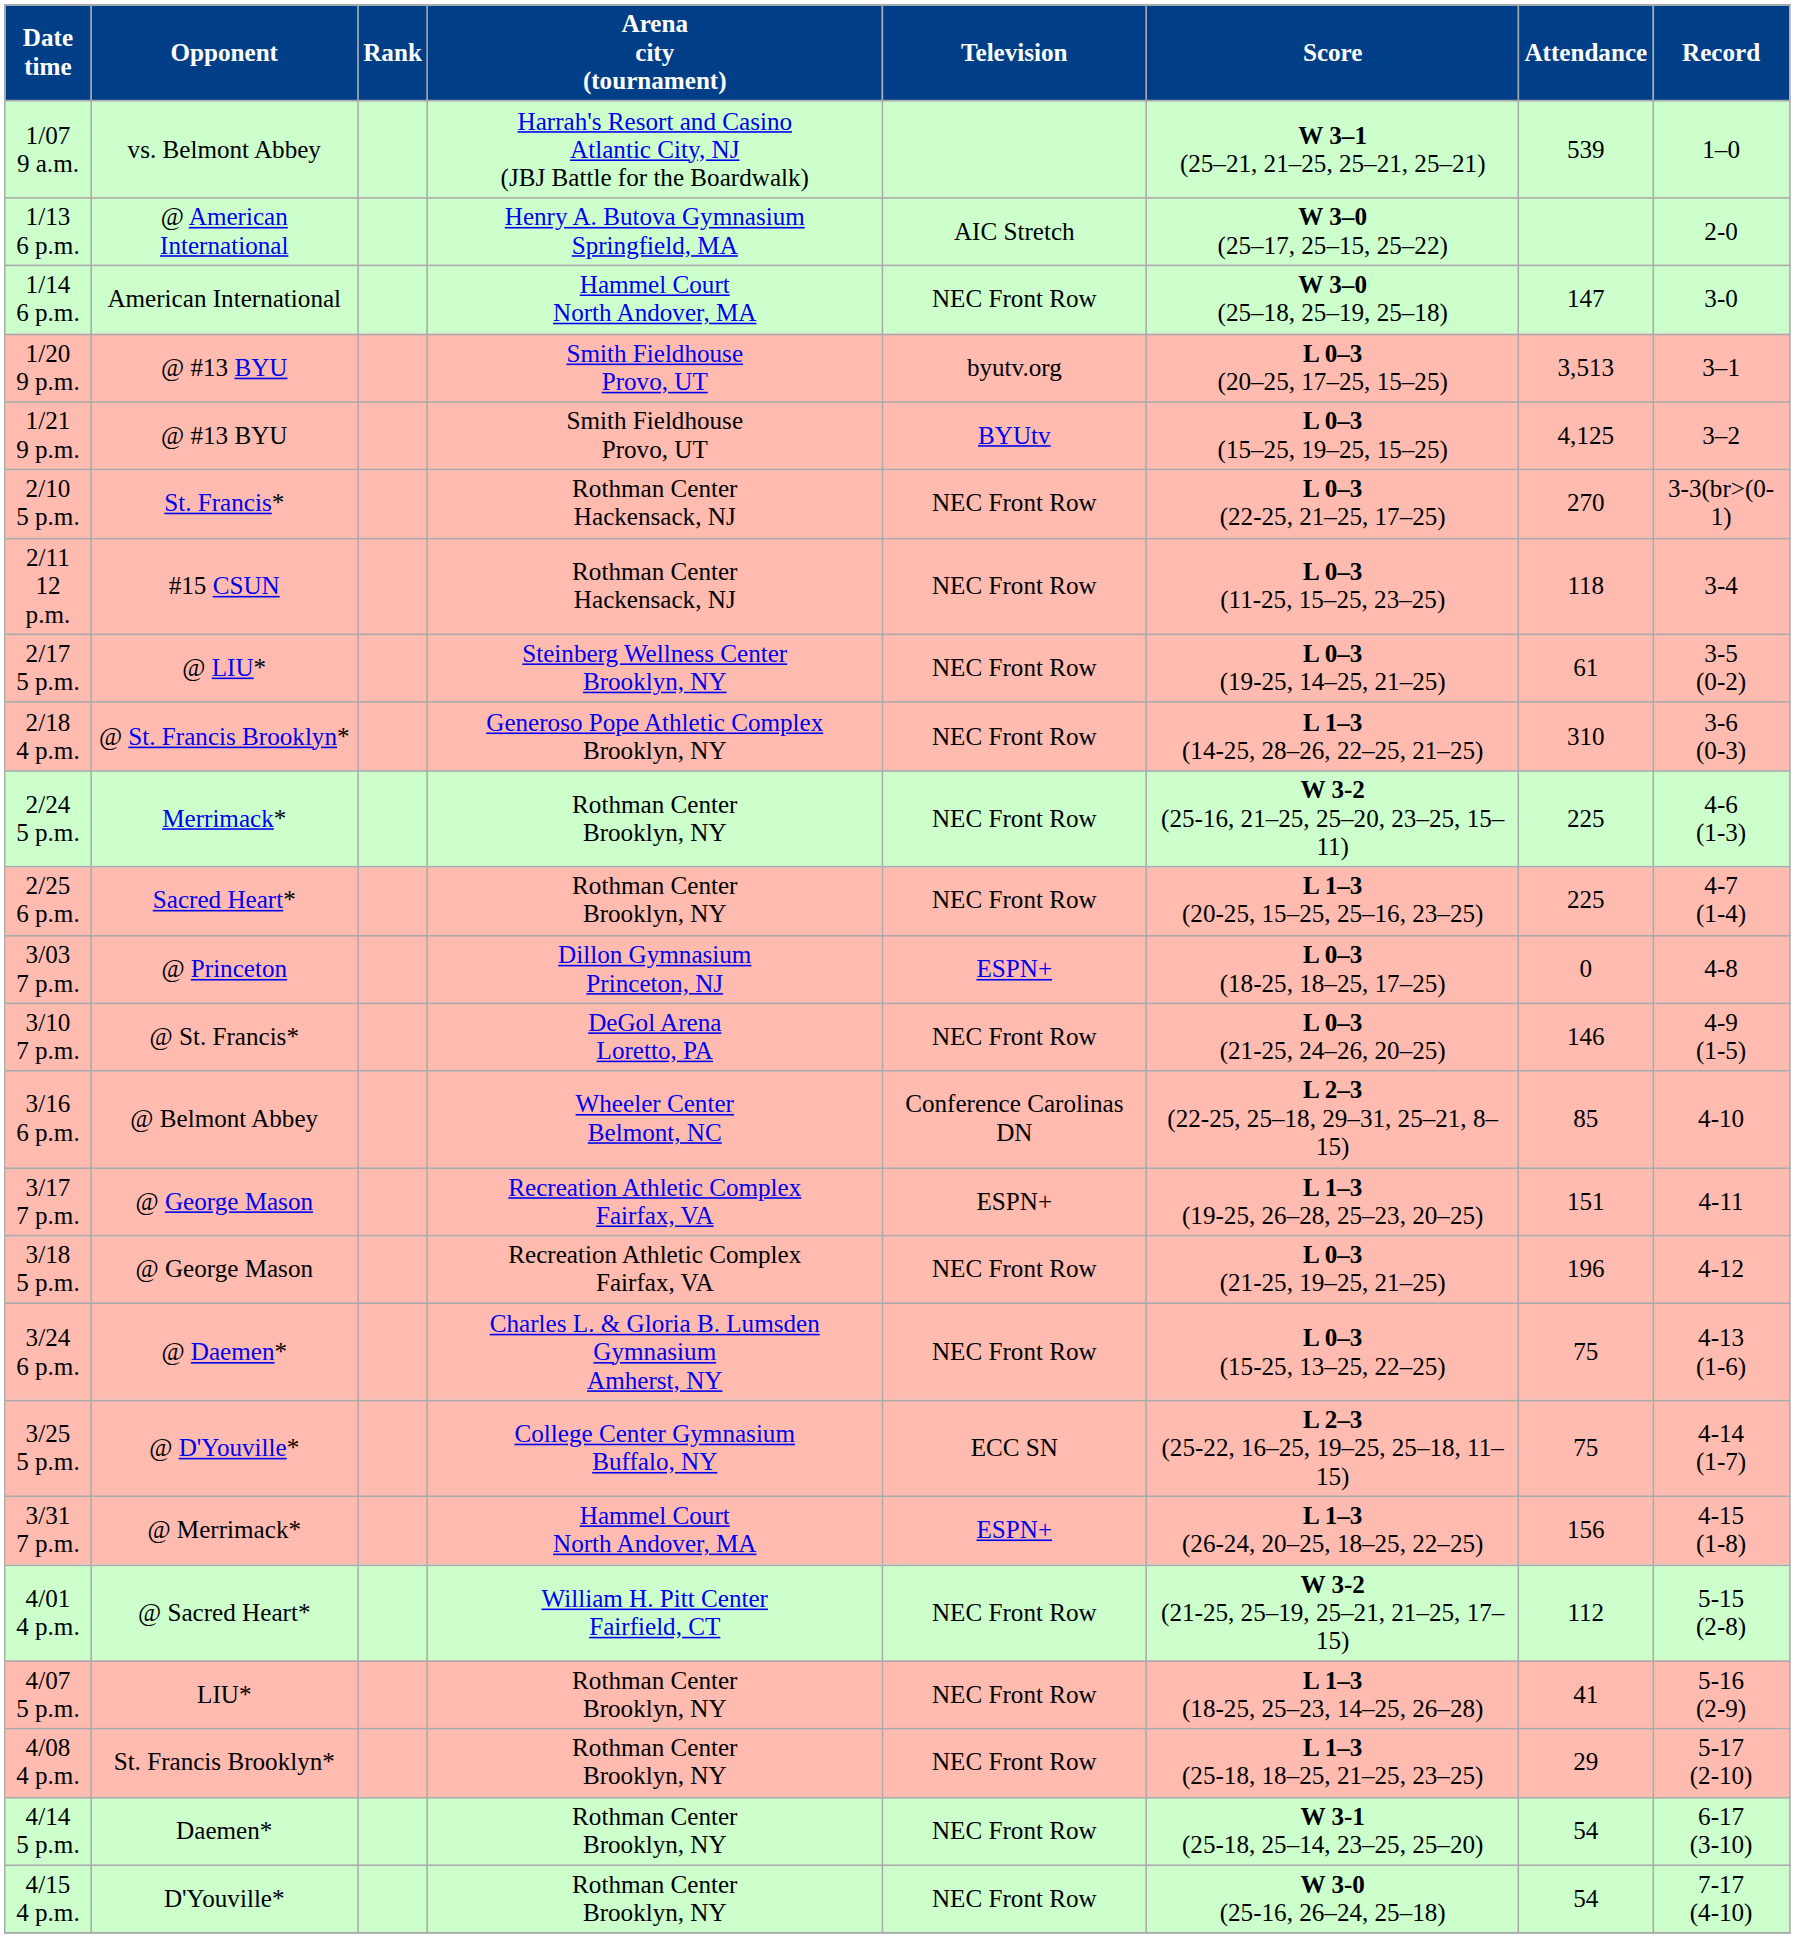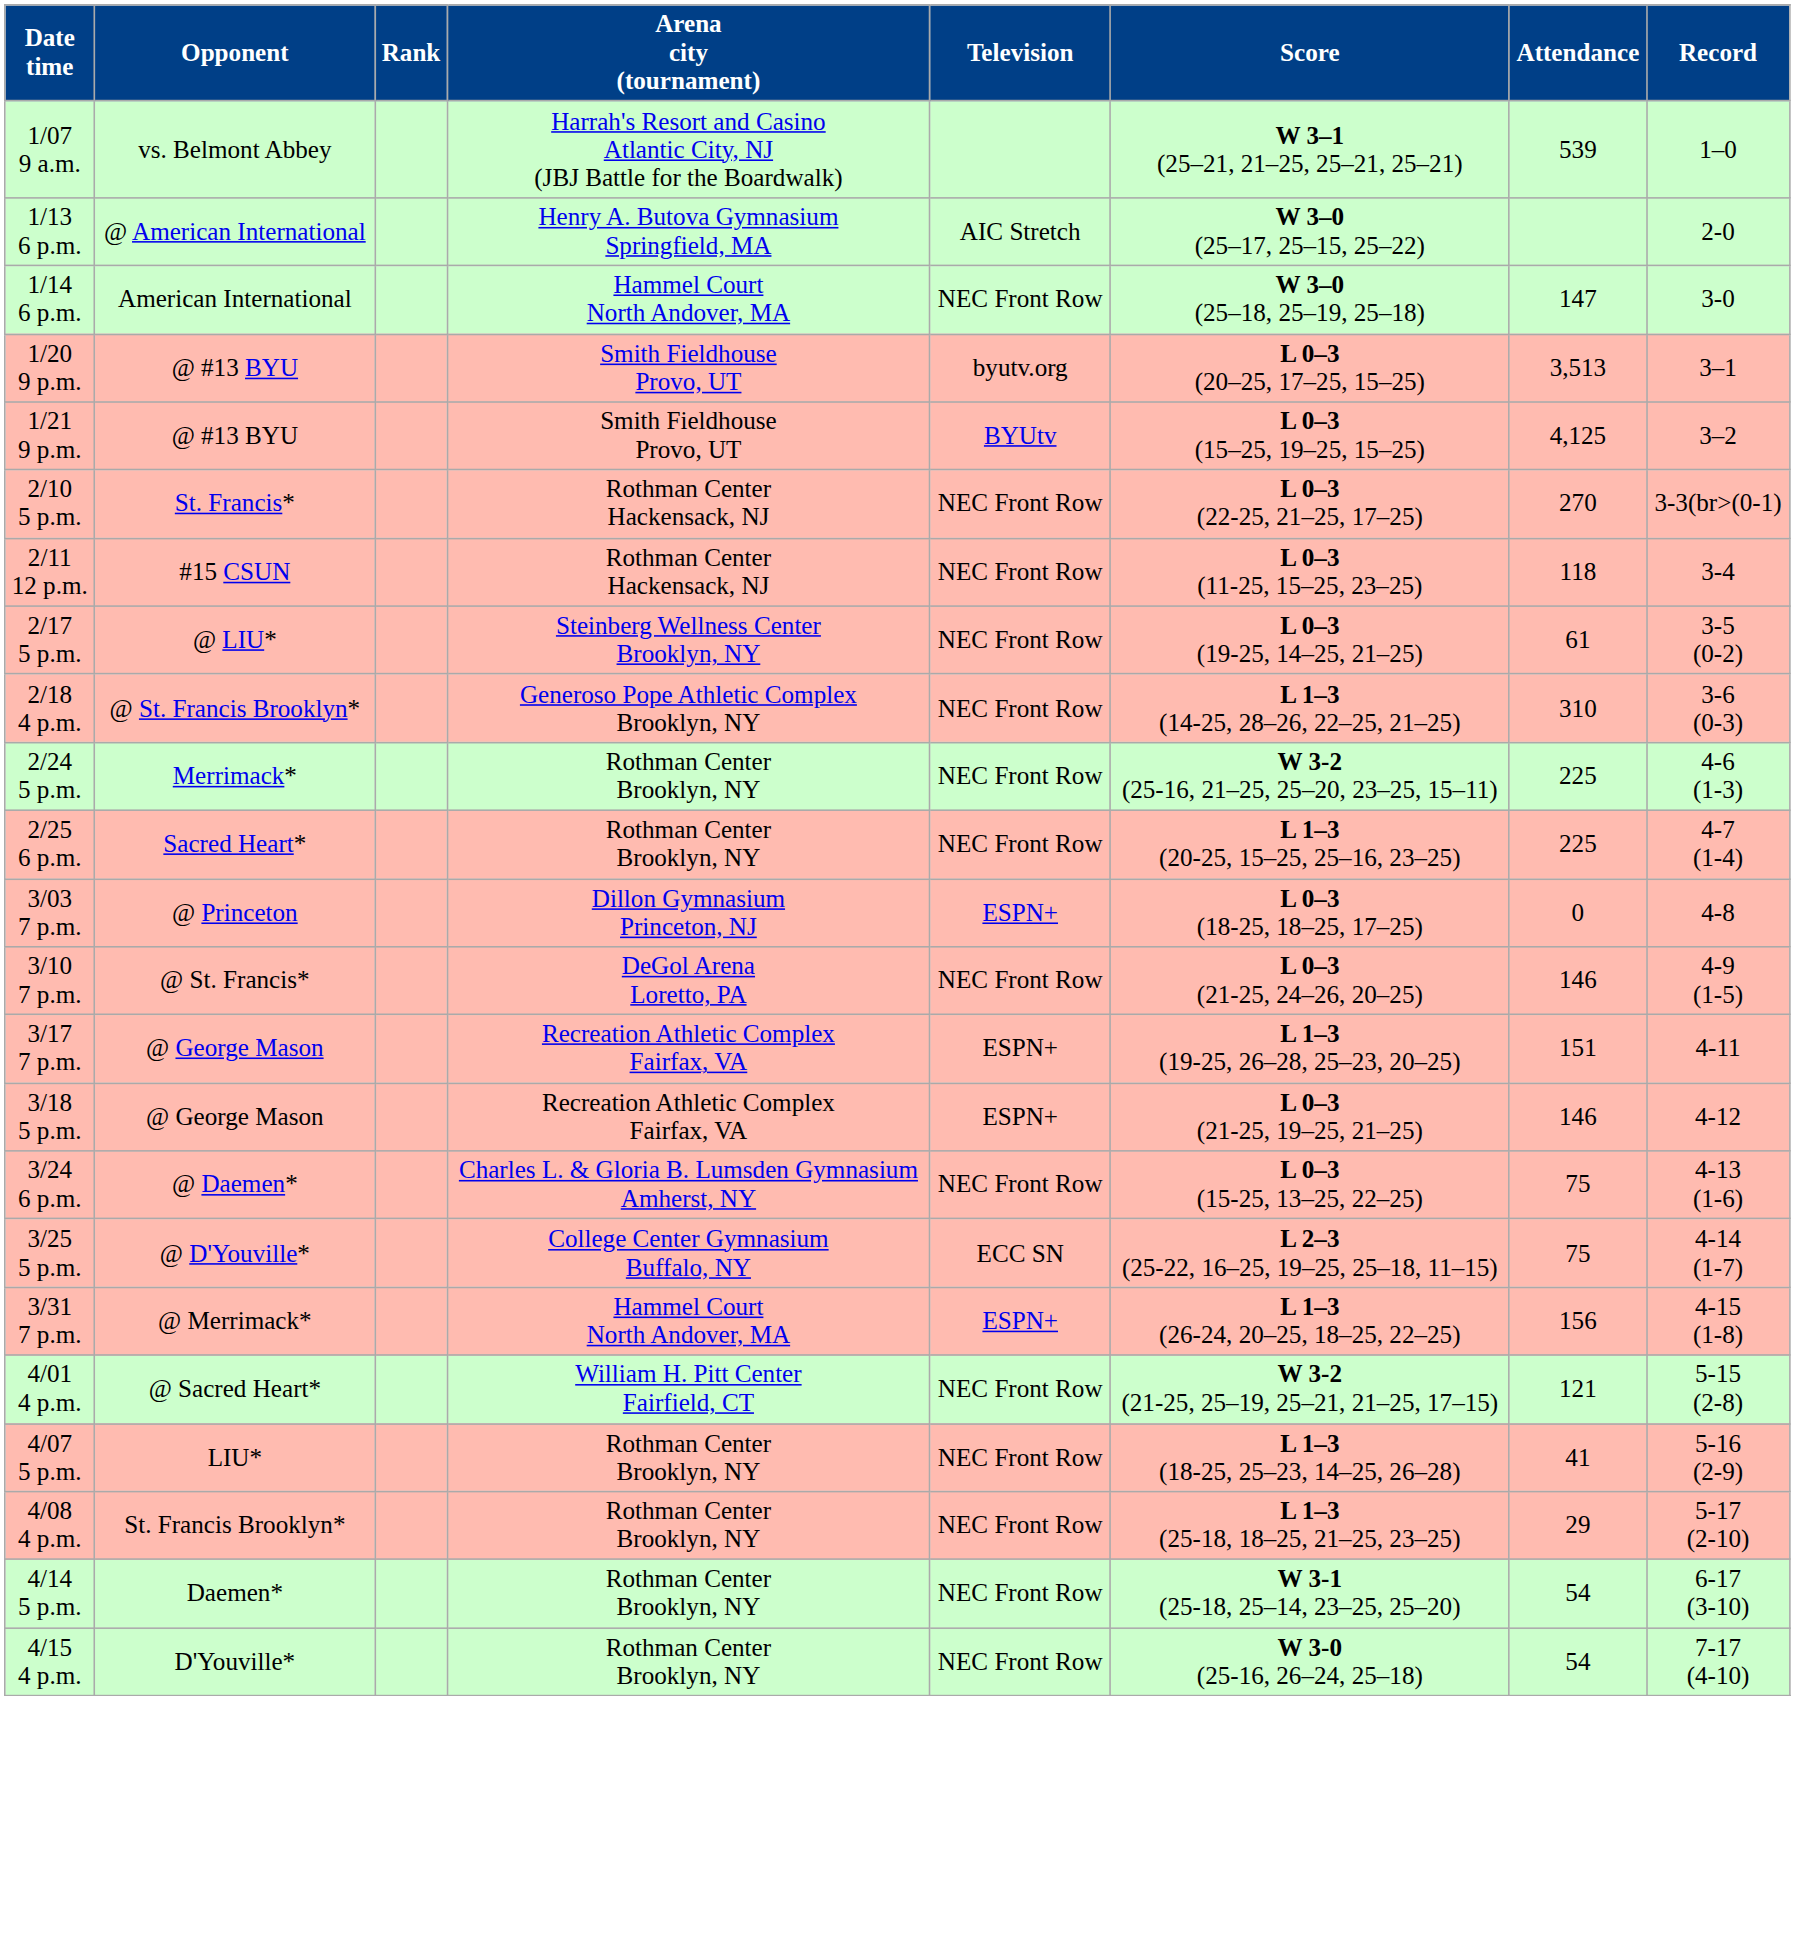- row: 3/16 6 p.m. | @ Belmont Abbey | Wheeler Center Belmont, NC | Conference Carolinas DN | L 2–3 (22-25, 25–18, 29–31, 25–21, 8–15) | 85 | 4-10
3/18 5 p.m. | Television: NEC Front Row -> ESPN+
3/18 5 p.m. | Attendance: 196 -> 146
4/01 4 p.m. | Attendance: 112 -> 121
